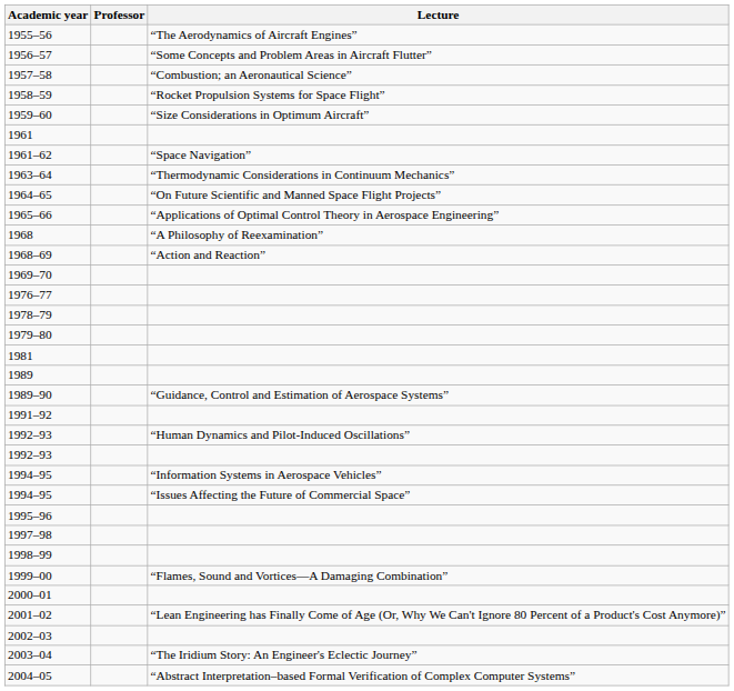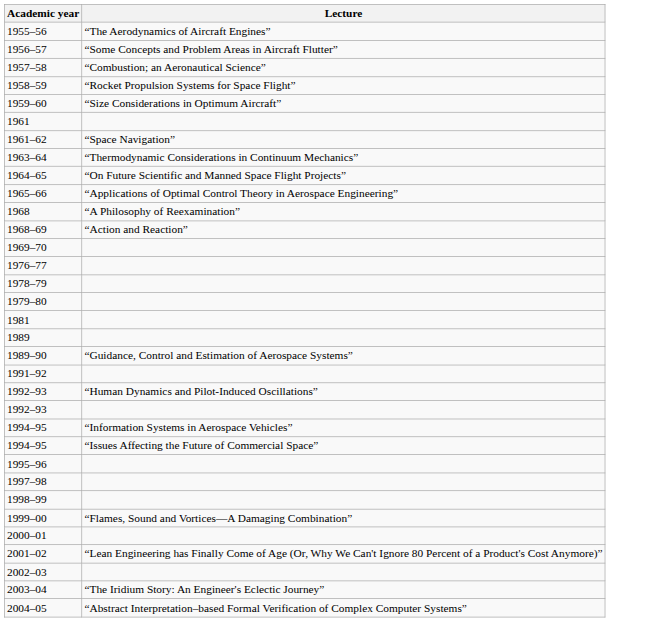- column: Professor
